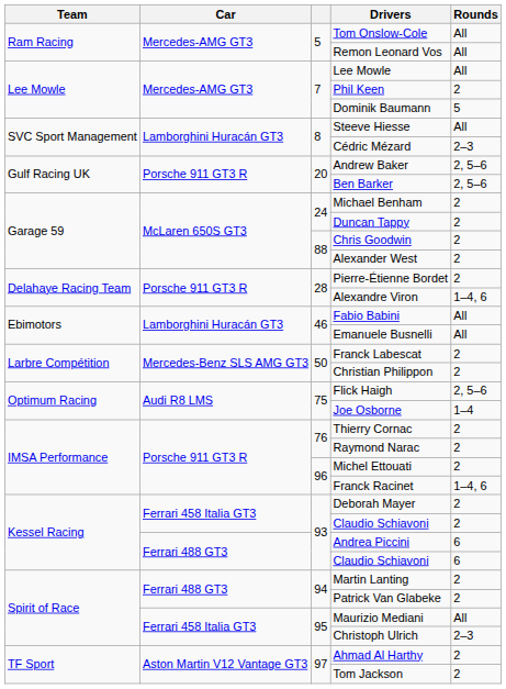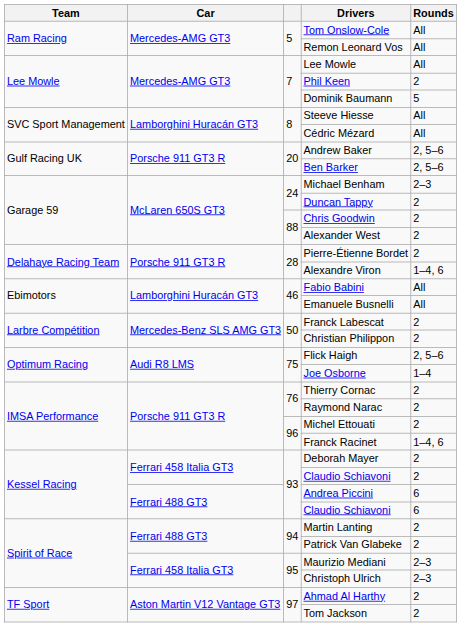Cédric Mézard | Rounds: 2–3 -> All
Michael Benham | Rounds: 2 -> 2–3
Maurizio Mediani | Rounds: All -> 2–3
